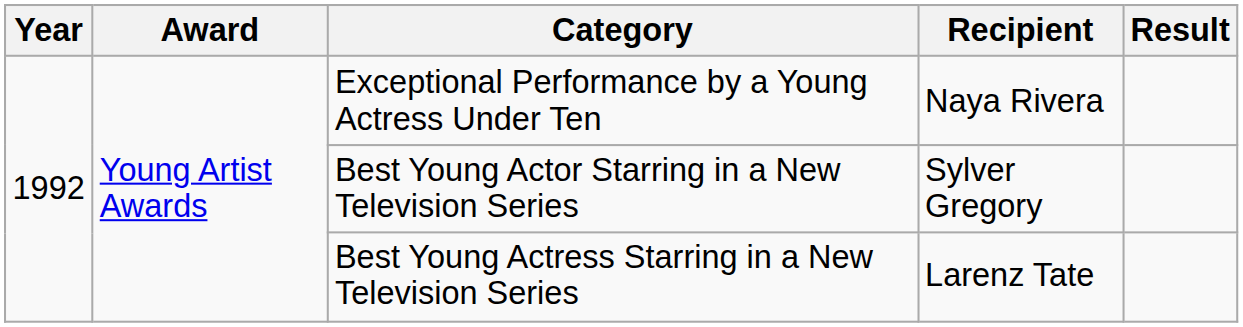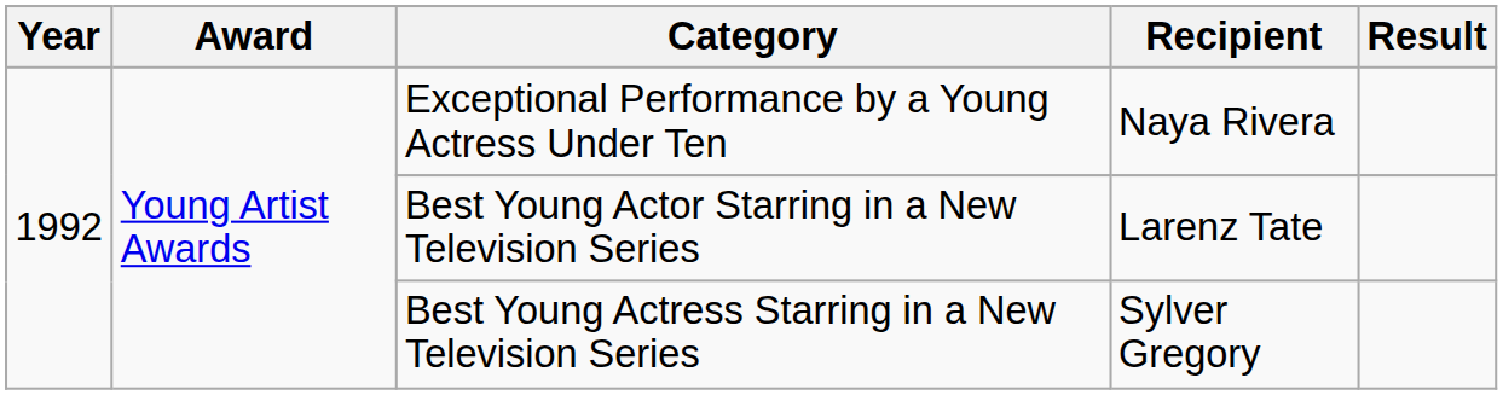Best Young Actor Starring in a New Television Series | Recipient: Sylver Gregory -> Larenz Tate
Best Young Actress Starring in a New Television Series | Recipient: Larenz Tate -> Sylver Gregory
